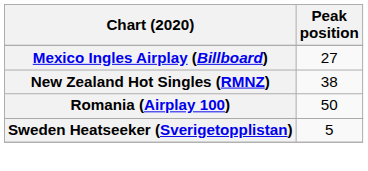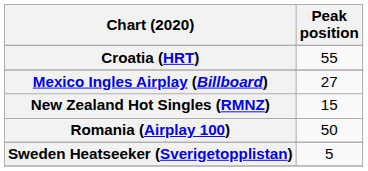+ row: Croatia (HRT) | 55
New Zealand Hot Singles (RMNZ) | Peak position: 38 -> 15
